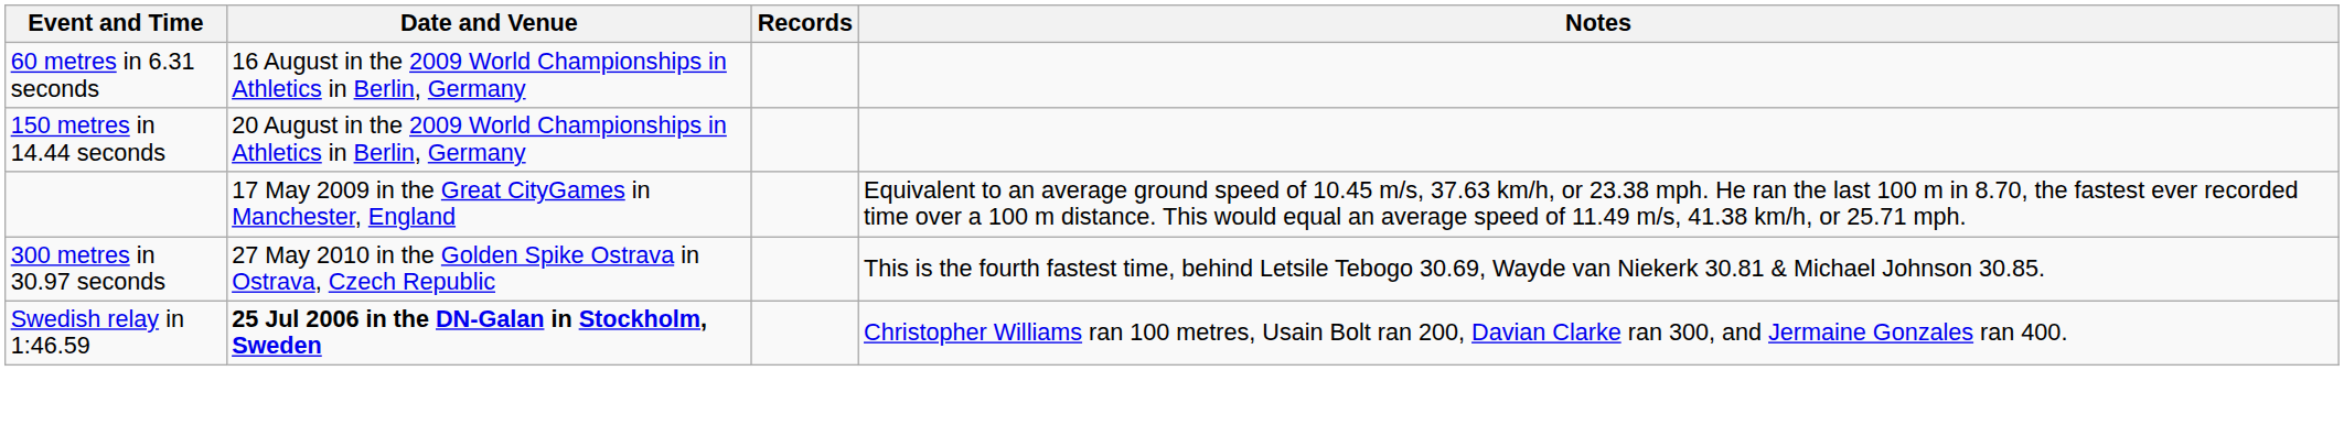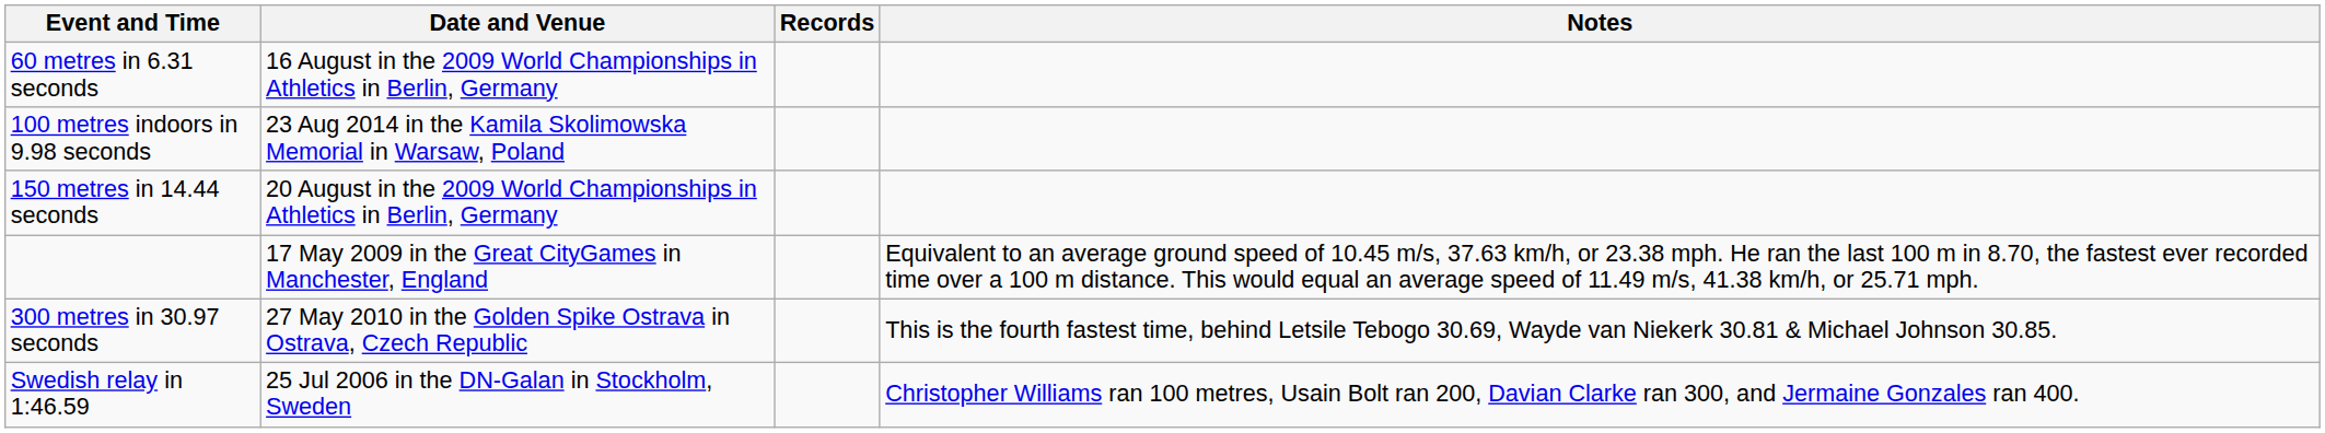+ row: 100 metres indoors in 9.98 seconds | 23 Aug 2014 in the Kamila Skolimowska Memorial in Warsaw, Poland
Swedish relay in 1:46.59 | Date and Venue: bold -> normal
